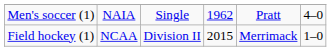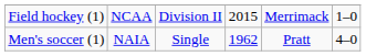rows swapped: Field hockey (1) <-> Men's soccer (1)
